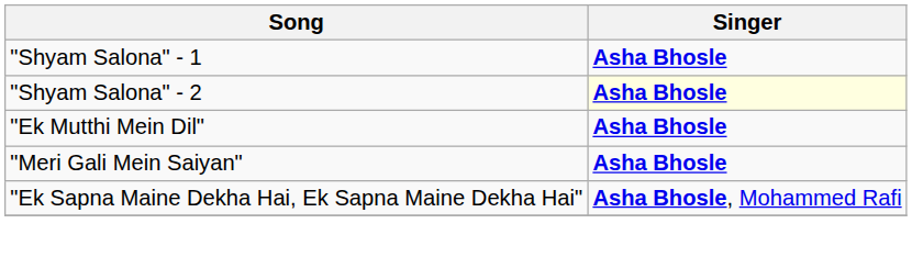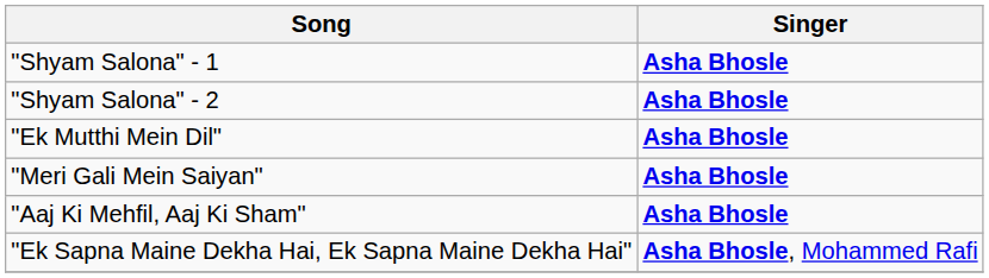"Shyam Salona" - 2 | Singer: lightyellow background -> no background
+ row: "Aaj Ki Mehfil, Aaj Ki Sham" | Asha Bhosle
